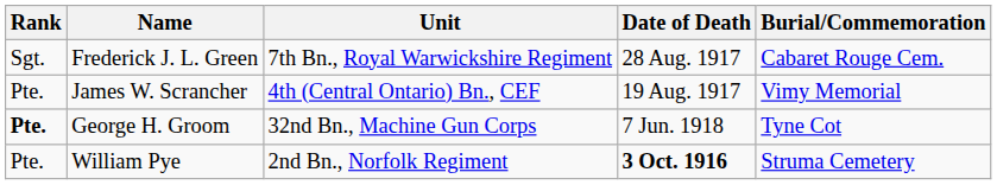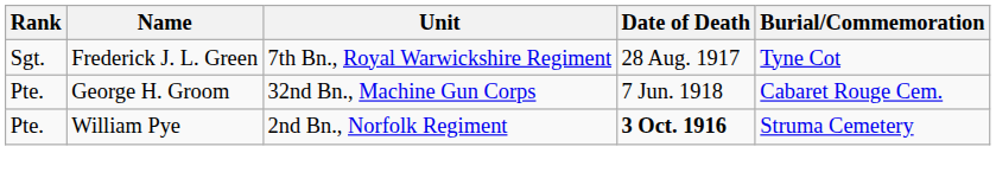Frederick J. L. Green | Burial/Commemoration: Cabaret Rouge Cem. -> Tyne Cot
- row: Pte. | James W. Scrancher | 4th (Central Ontario) Bn., CEF | 19 Aug. 1917 | Vimy Memorial
George H. Groom | Rank: bold -> normal
George H. Groom | Burial/Commemoration: Tyne Cot -> Cabaret Rouge Cem.
